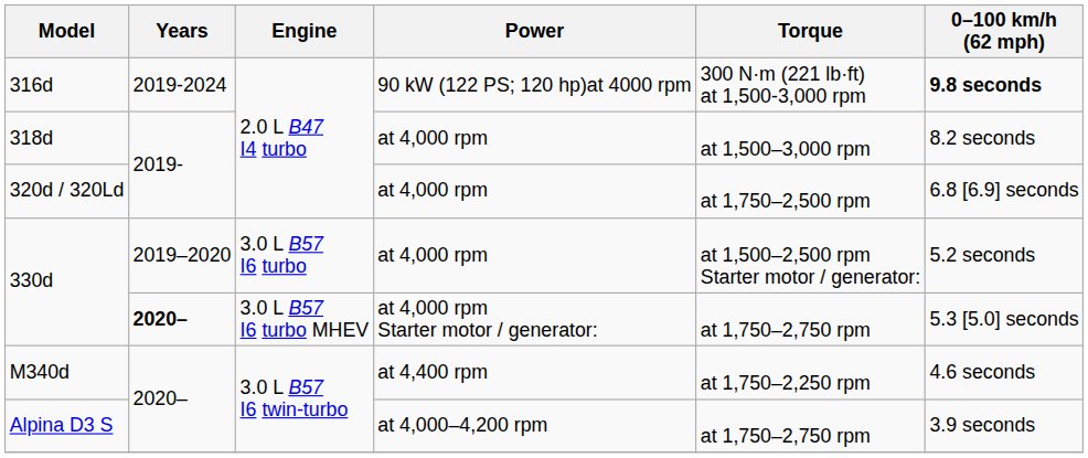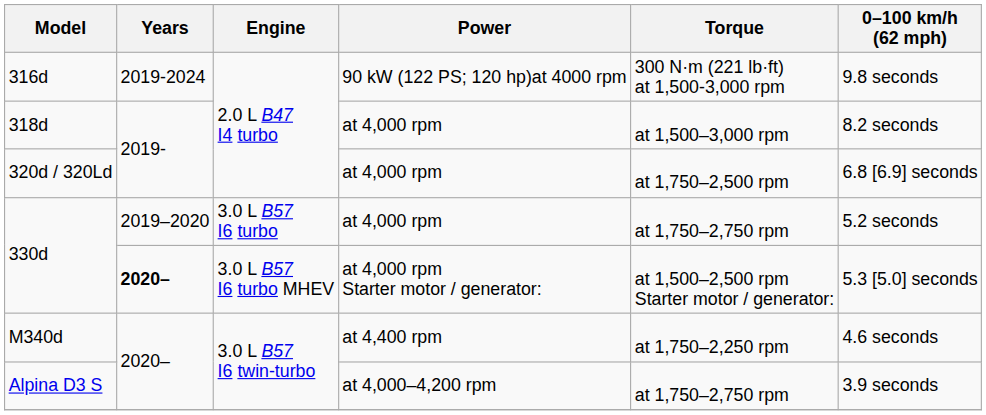316d | 0–100 km/h (62 mph): bold -> normal
330d / at 4,000 rpm | Torque: at 1,500–2,500 rpm Starter motor / generator: -> at 1,750–2,750 rpm
330d / at 4,000 rpm Starter motor / generator: | Torque: at 1,750–2,750 rpm -> at 1,500–2,500 rpm Starter motor / generator:
